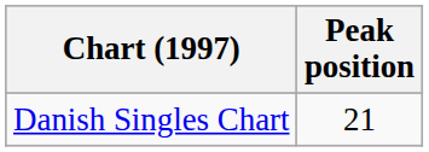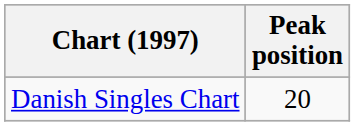Danish Singles Chart | Peak position: 21 -> 20
